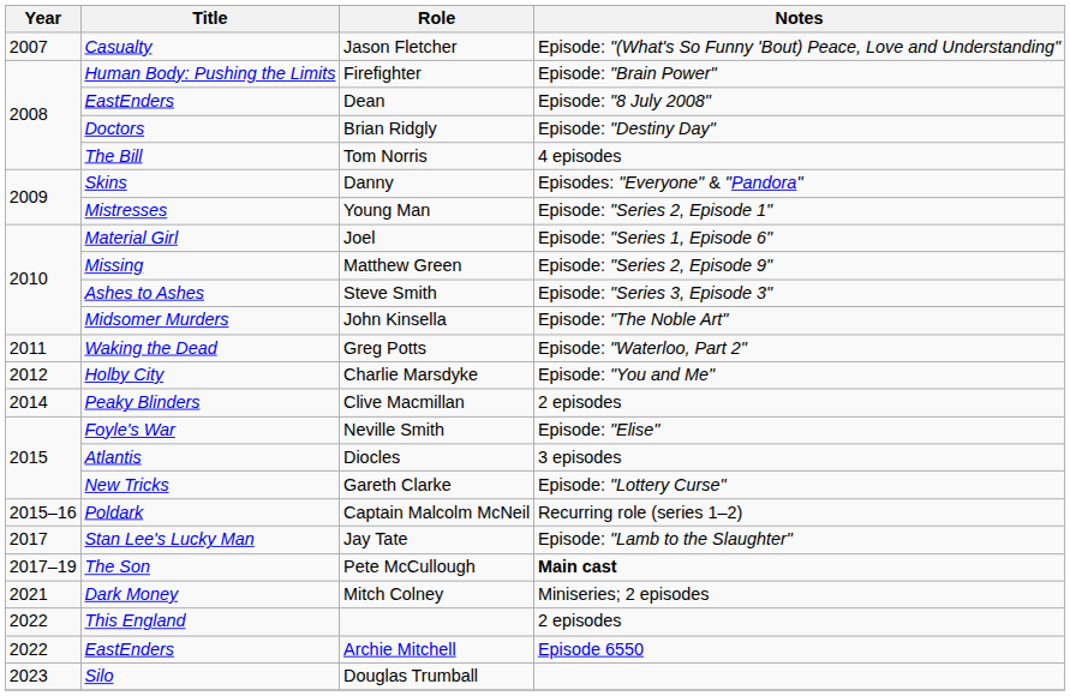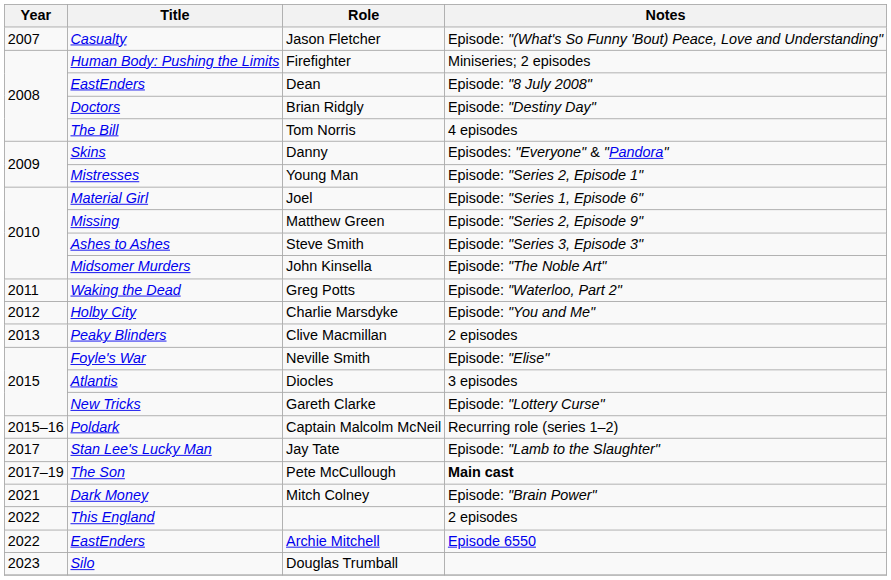Firefighter | Notes: Episode: "Brain Power" -> Miniseries; 2 episodes
Clive Macmillan | Year: 2014 -> 2013
Mitch Colney | Notes: Miniseries; 2 episodes -> Episode: "Brain Power"
